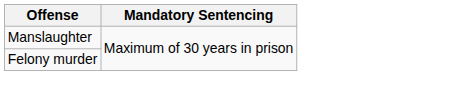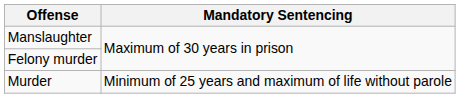+ row: Murder | Minimum of 25 years and maximum of life without parole
